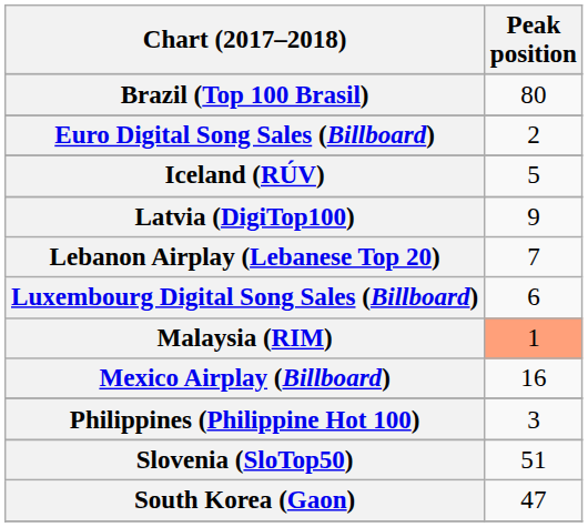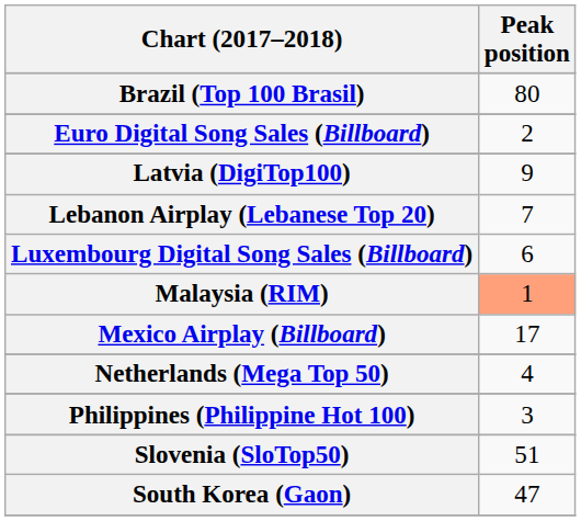- row: Iceland (RÚV) | 5
Mexico Airplay (Billboard) | Peak position: 16 -> 17
+ row: Netherlands (Mega Top 50) | 4
